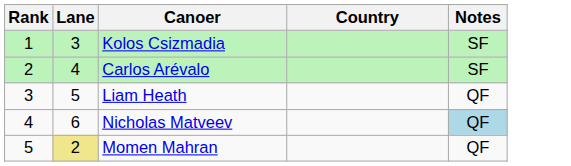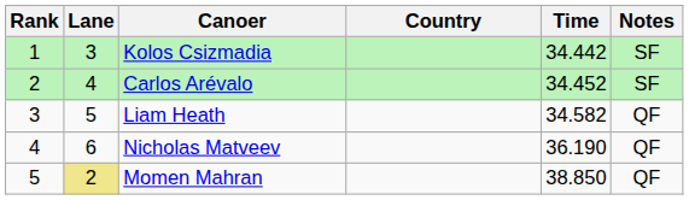+ column: Time | 34.442 | 34.452 | 34.582 | 36.190 | 38.850
Nicholas Matveev | Notes: lightblue background -> no background
